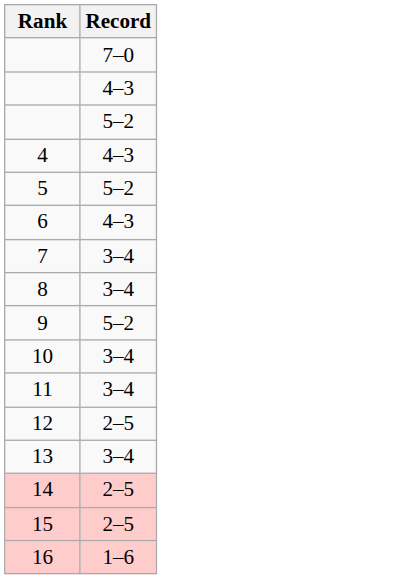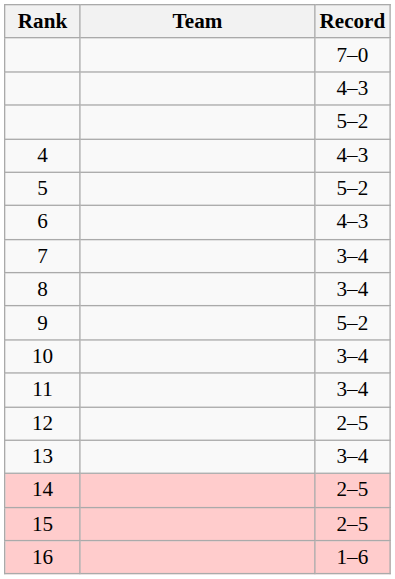+ column: Team
